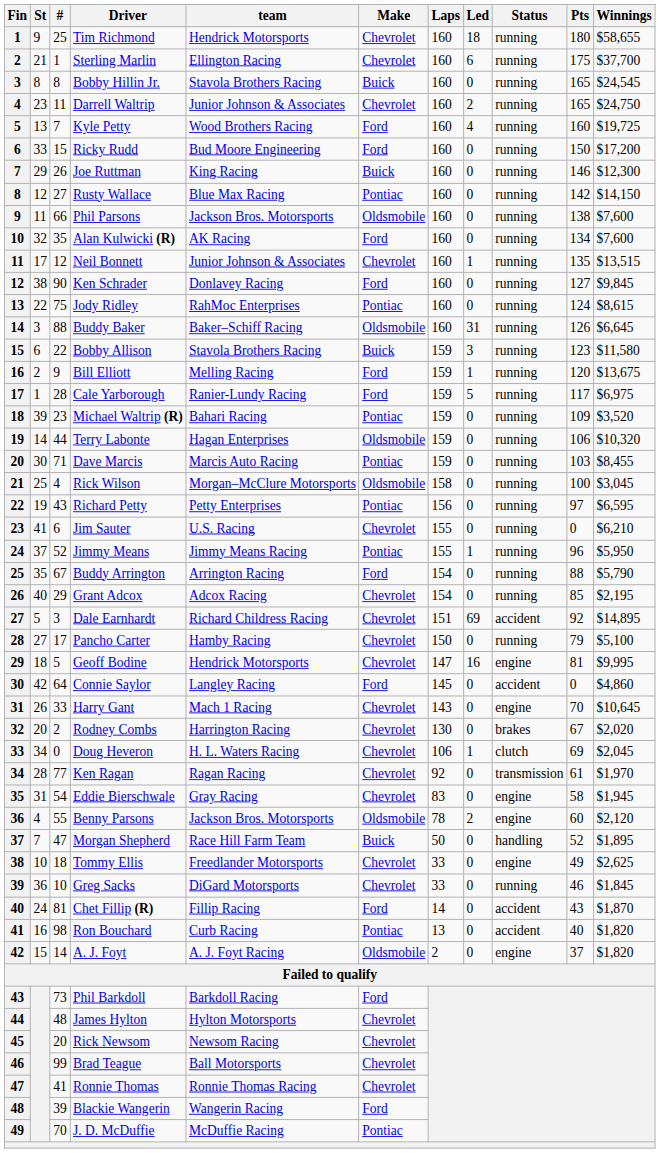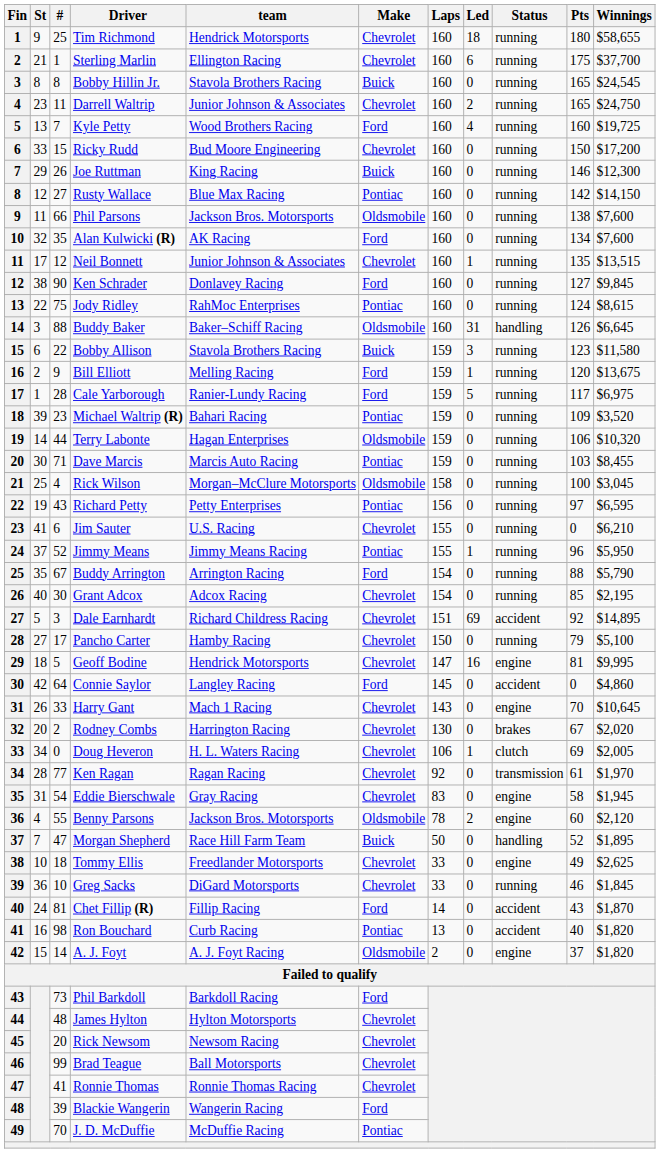Ricky Rudd | Make: Ford -> Chevrolet
Buddy Baker | Status: running -> handling
Grant Adcox | #: 29 -> 30
Doug Heveron | Winnings: $2,045 -> $2,005
